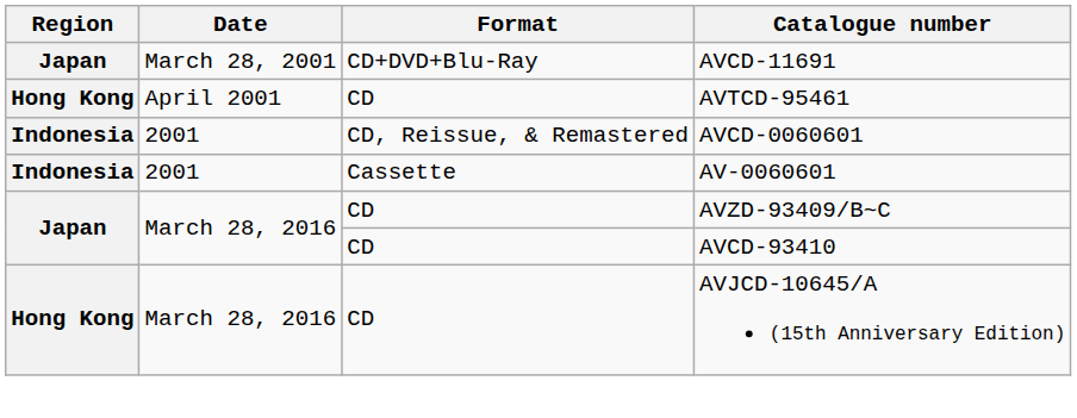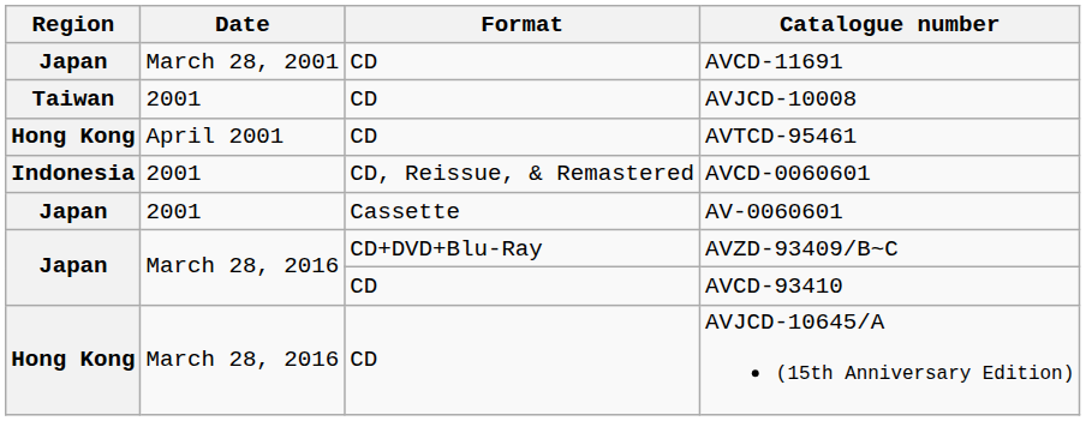AVCD-11691 | Format: CD+DVD+Blu-Ray -> CD
+ row: Taiwan | 2001 | CD | AVJCD-10008
AV-0060601 | Region: Indonesia -> Japan
AVZD-93409/B~C | Format: CD -> CD+DVD+Blu-Ray
